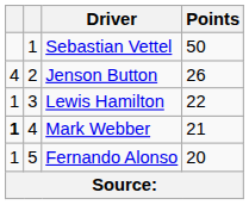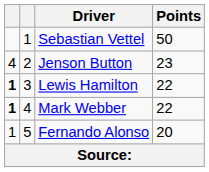Jenson Button | Points: 26 -> 23
Lewis Hamilton | column 1: normal -> bold
Mark Webber | Points: 21 -> 22
